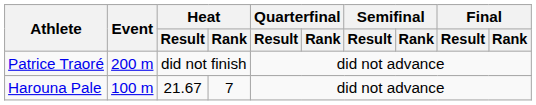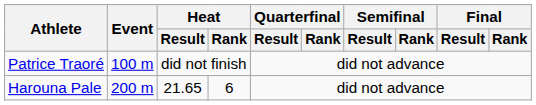Patrice Traoré | Event: 200 m -> 100 m
Harouna Pale | Event: 100 m -> 200 m
Harouna Pale | Heat / Result: 21.67 -> 21.65
Harouna Pale | Heat / Rank: 7 -> 6
